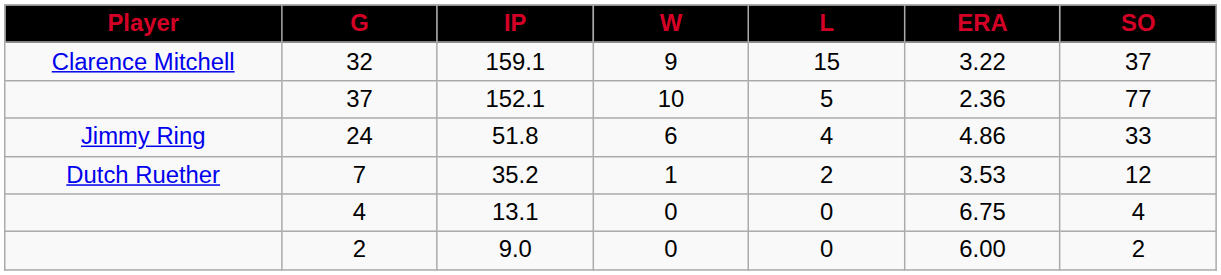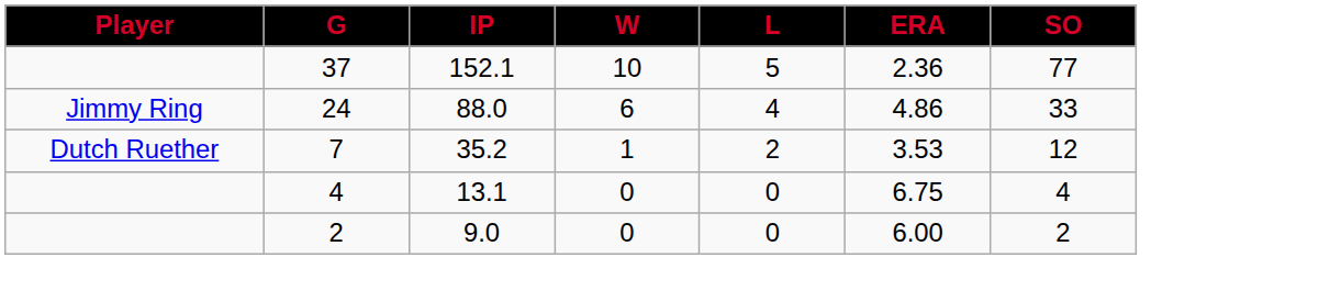- row: Clarence Mitchell | 32 | 159.1 | 9 | 15 | 3.22 | 37
24 | IP: 51.8 -> 88.0
